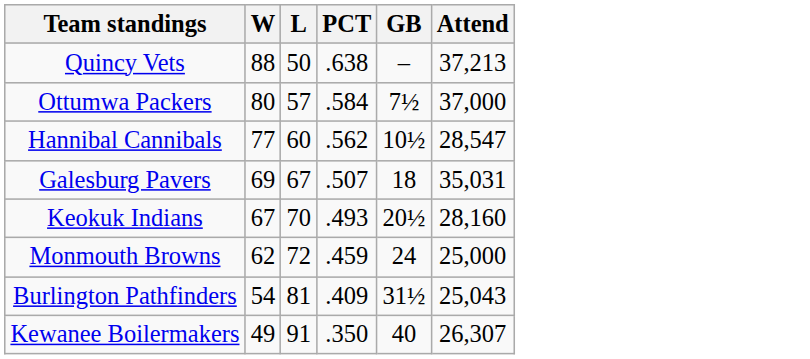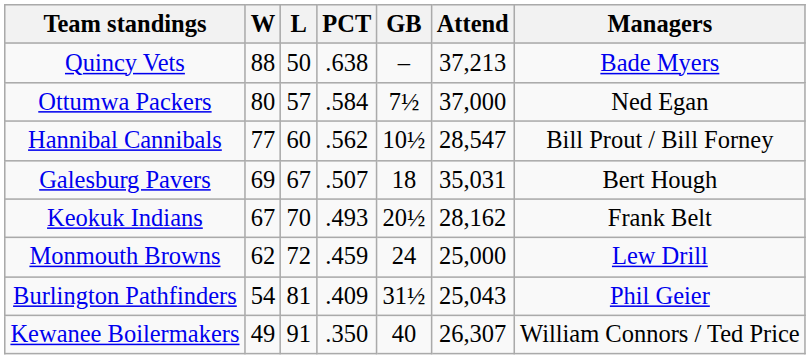+ column: Managers | Bade Myers | Ned Egan | Bill Prout / Bill Forney | Bert Hough | Frank Belt | Lew Drill | Phil Geier | William Connors / Ted Price
Keokuk Indians | Attend: 28,160 -> 28,162
